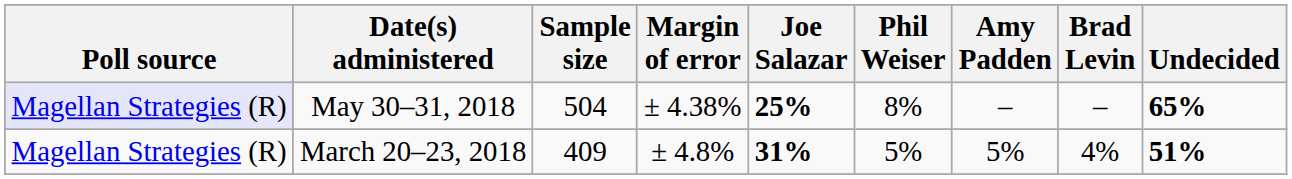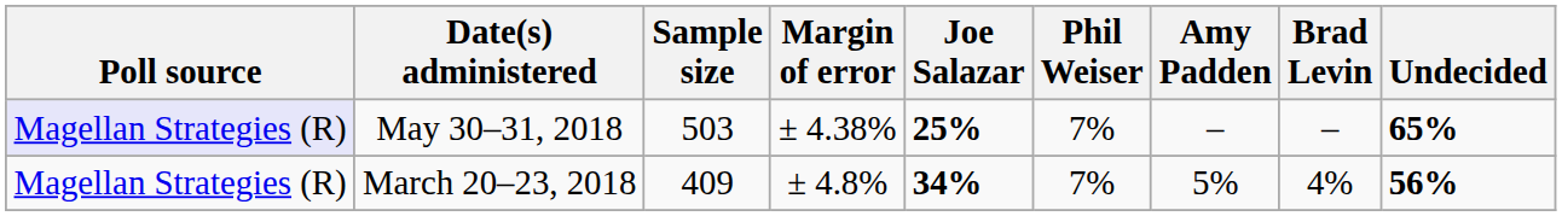May 30–31, 2018 | Sample size: 504 -> 503
May 30–31, 2018 | Phil Weiser: 8% -> 7%
March 20–23, 2018 | Joe Salazar: 31% -> 34%
March 20–23, 2018 | Phil Weiser: 5% -> 7%
March 20–23, 2018 | Undecided: 51% -> 56%
